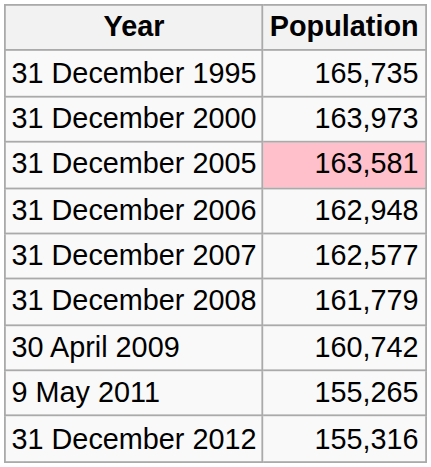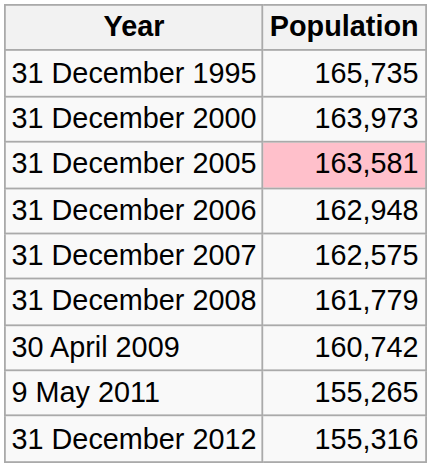31 December 2007 | Population: 162,577 -> 162,575
